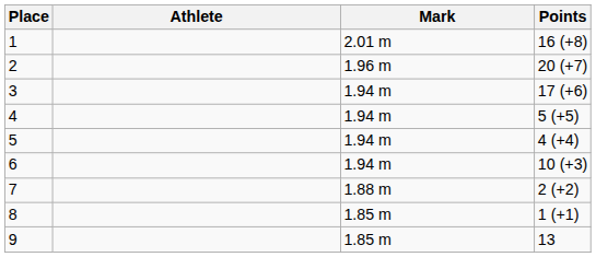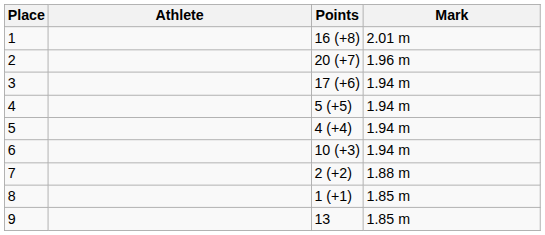columns swapped: Mark <-> Points
